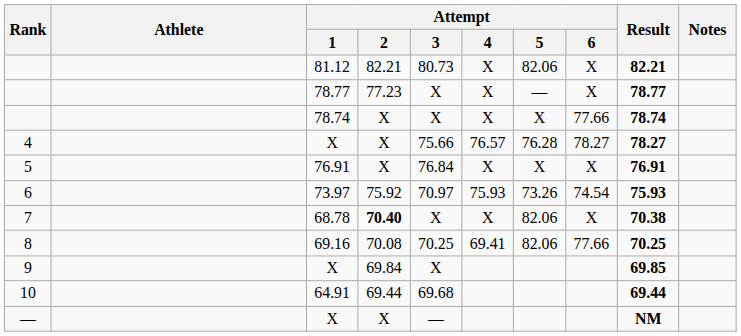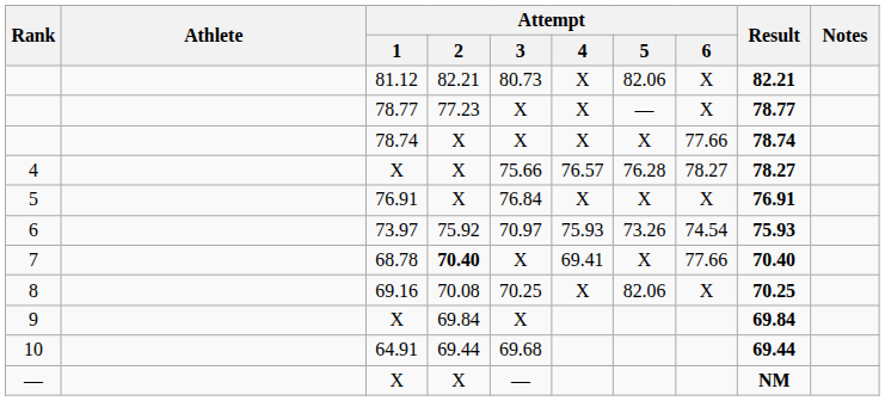7 | Attempt / 4: X -> 69.41
7 | Attempt / 5: 82.06 -> X
7 | Attempt / 6: X -> 77.66
7 | Result: 70.38 -> 70.40
8 | Attempt / 4: 69.41 -> X
8 | Attempt / 6: 77.66 -> X
9 | Result: 69.85 -> 69.84
